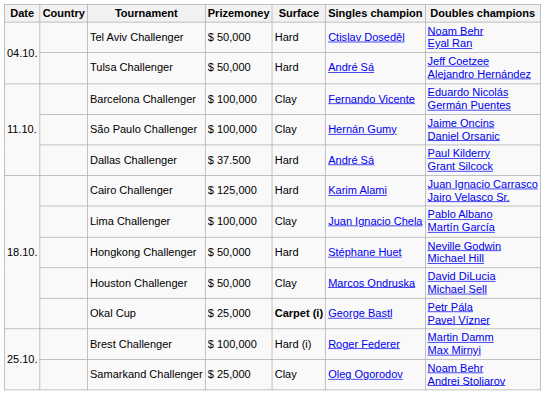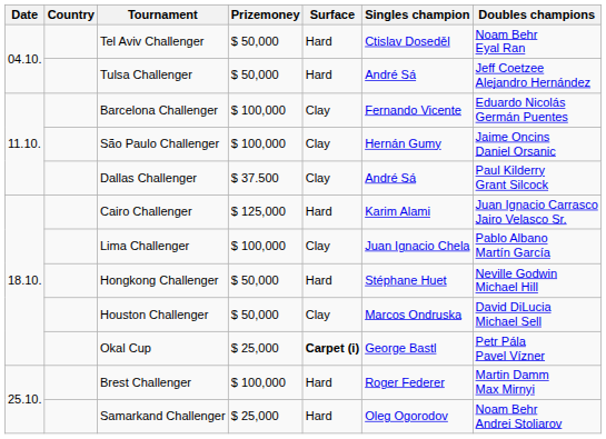Dallas Challenger | Surface: Hard -> Clay
Brest Challenger | Surface: Hard (i) -> Hard
Samarkand Challenger | Surface: Clay -> Hard
